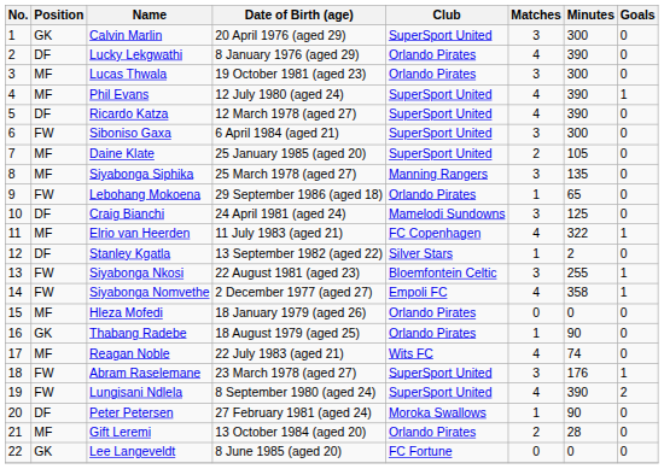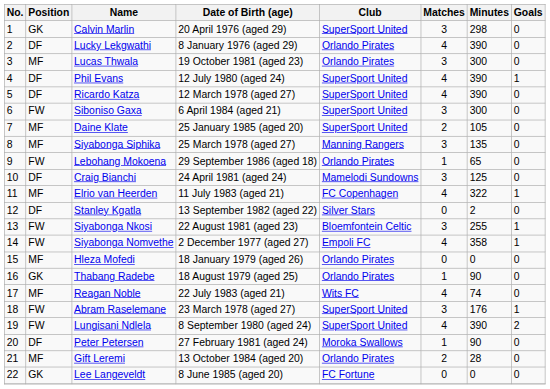Calvin Marlin | Minutes: 300 -> 298
Phil Evans | Position: MF -> DF
Stanley Kgatla | Matches: 1 -> 0
